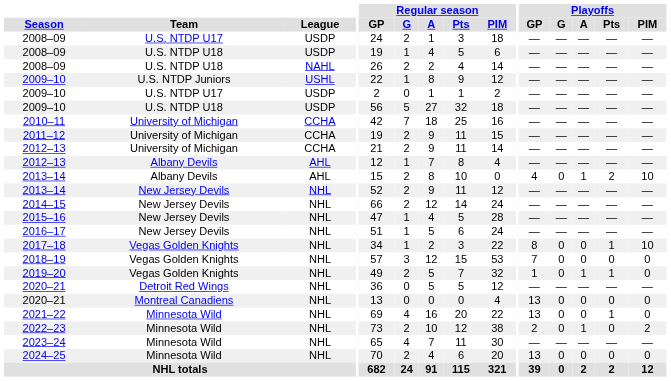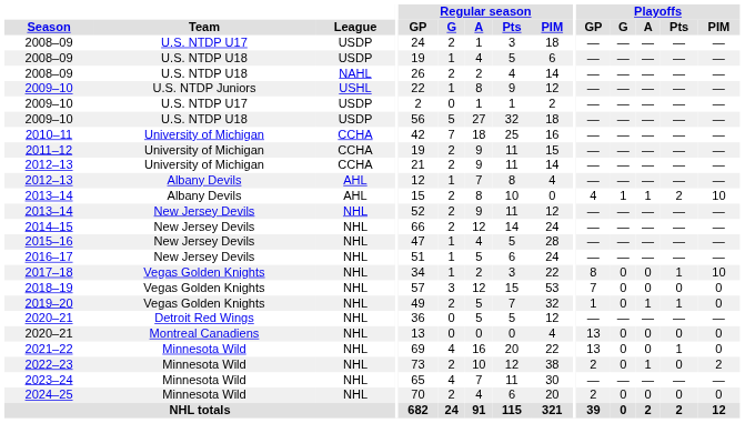2013–14 / Albany Devils | Playoffs / G: 0 -> 1
2024–25 | Playoffs / GP: 13 -> 2
